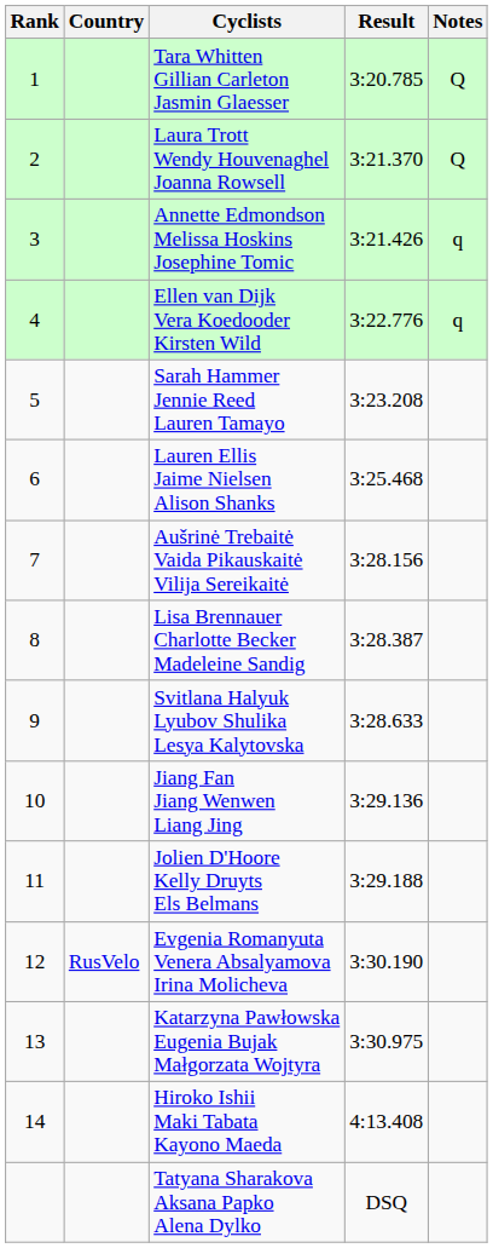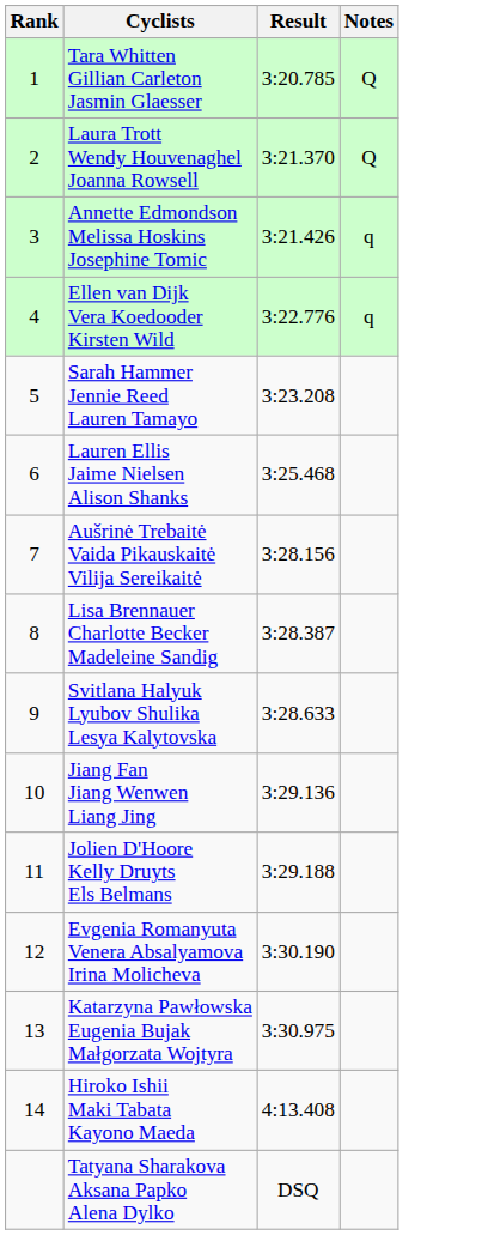- column: Country | RusVelo
